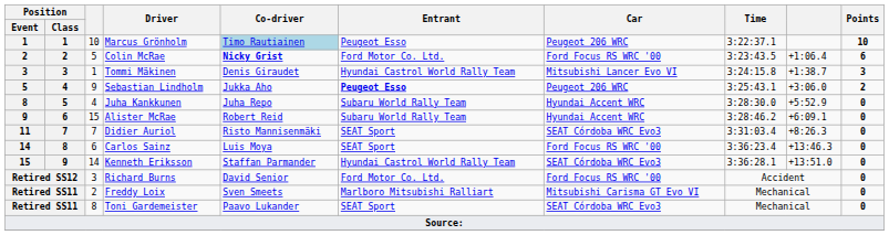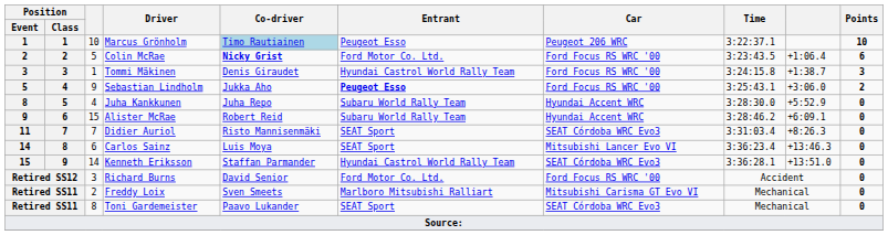Tommi Mäkinen | Car: Mitsubishi Lancer Evo VI -> Ford Focus RS WRC '00
Sebastian Lindholm | Car: Peugeot 206 WRC -> Ford Focus RS WRC '00
Carlos Sainz | Car: Ford Focus RS WRC '00 -> Mitsubishi Lancer Evo VI
